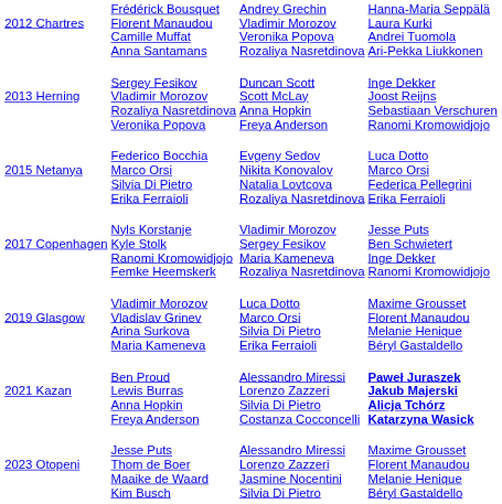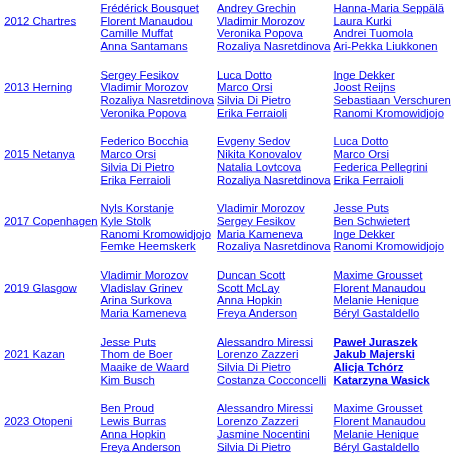2013 Herning | column 3: Duncan Scott Scott McLay Anna Hopkin Freya Anderson -> Luca Dotto Marco Orsi Silvia Di Pietro Erika Ferraioli
2019 Glasgow | column 3: Luca Dotto Marco Orsi Silvia Di Pietro Erika Ferraioli -> Duncan Scott Scott McLay Anna Hopkin Freya Anderson
2021 Kazan | column 2: Ben Proud Lewis Burras Anna Hopkin Freya Anderson -> Jesse Puts Thom de Boer Maaike de Waard Kim Busch
2023 Otopeni | column 2: Jesse Puts Thom de Boer Maaike de Waard Kim Busch -> Ben Proud Lewis Burras Anna Hopkin Freya Anderson
